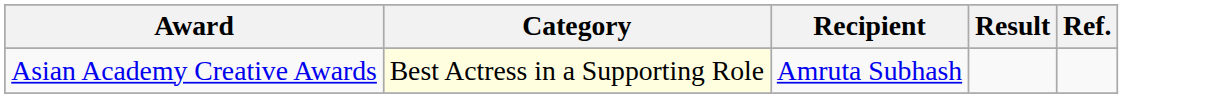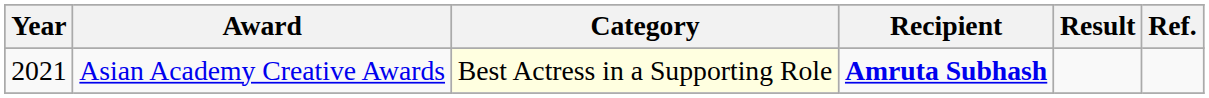+ column: Year | 2021
Asian Academy Creative Awards | Recipient: normal -> bold
